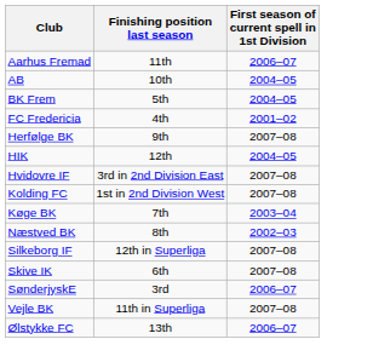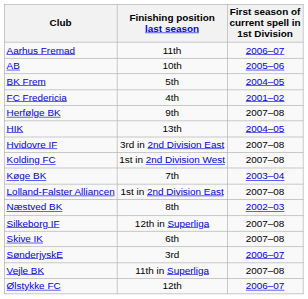AB | First season of current spell in 1st Division: 2004–05 -> 2005–06
HIK | Finishing position last season: 12th -> 13th
+ row: Lolland-Falster Alliancen | 1st in 2nd Division East | 2007–08
Ølstykke FC | Finishing position last season: 13th -> 12th
